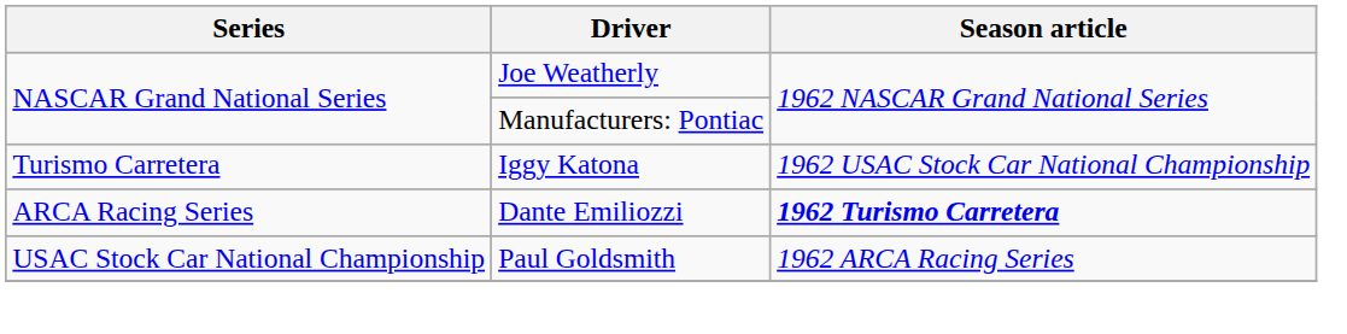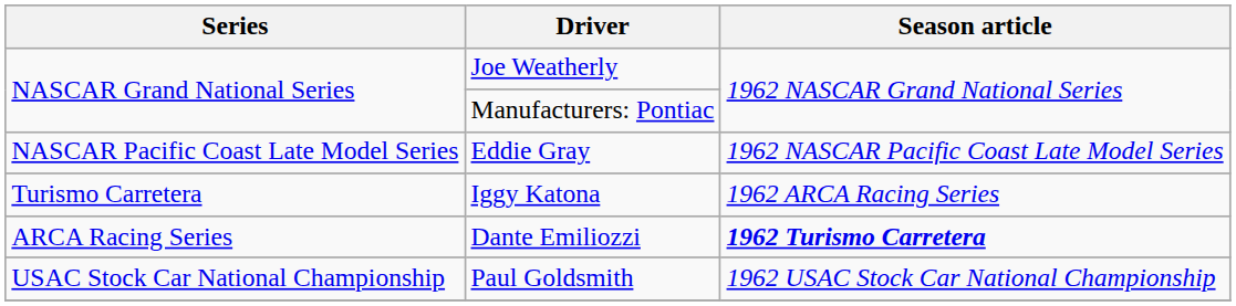+ row: NASCAR Pacific Coast Late Model Series | Eddie Gray | 1962 NASCAR Pacific Coast Late Model Series
Iggy Katona | Season article: 1962 USAC Stock Car National Championship -> 1962 ARCA Racing Series
Paul Goldsmith | Season article: 1962 ARCA Racing Series -> 1962 USAC Stock Car National Championship
